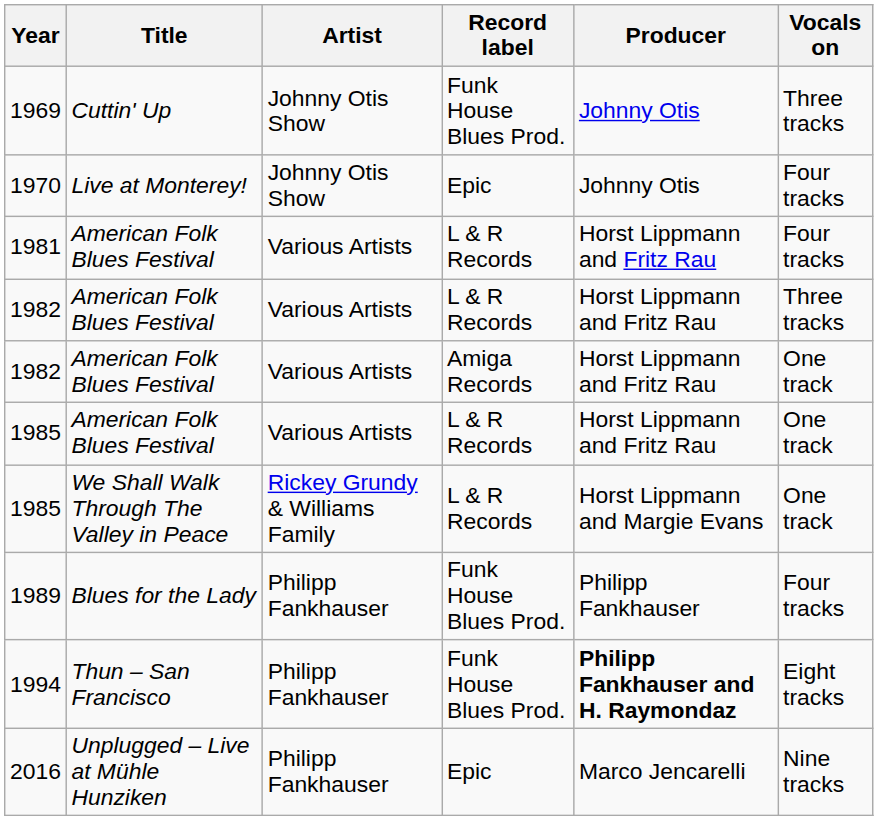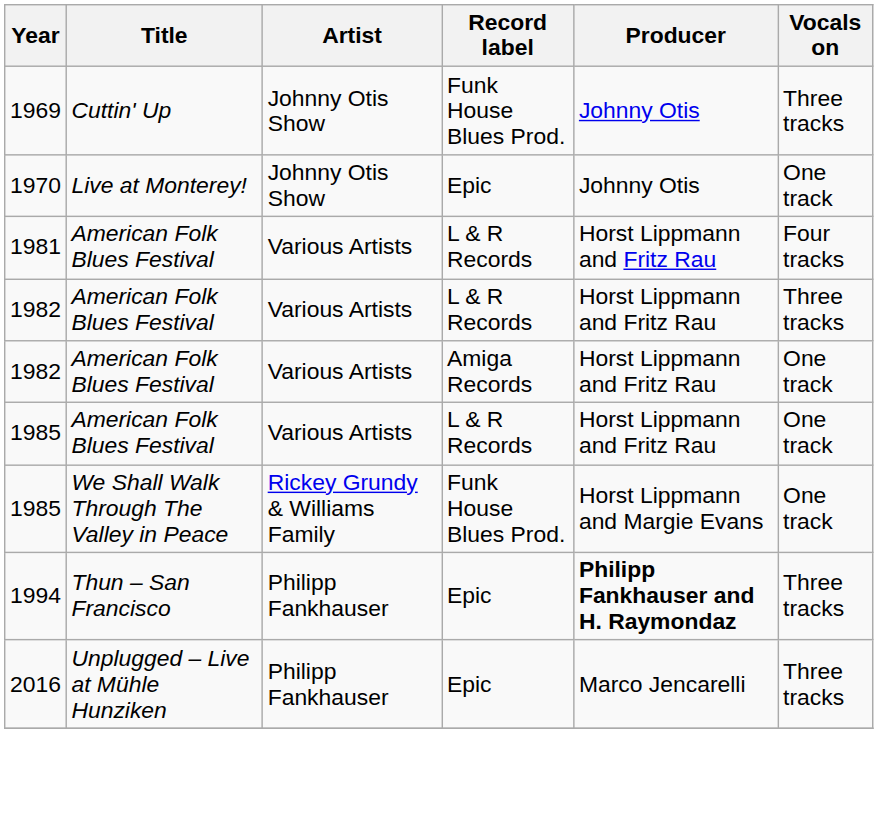1970 | Vocals on: Four tracks -> One track
1985 / We Shall Walk Through The Valley in Peace | Record label: L & R Records -> Funk House Blues Prod.
- row: 1989 | Blues for the Lady | Philipp Fankhauser | Funk House Blues Prod. | Philipp Fankhauser | Four tracks
1994 | Record label: Funk House Blues Prod. -> Epic
1994 | Vocals on: Eight tracks -> Three tracks
2016 | Vocals on: Nine tracks -> Three tracks
